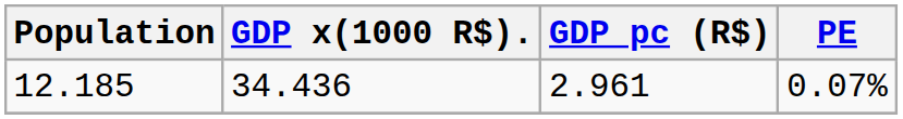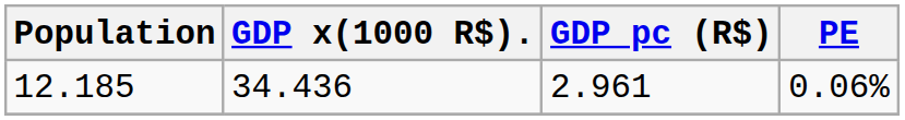12.185 | PE: 0.07% -> 0.06%
